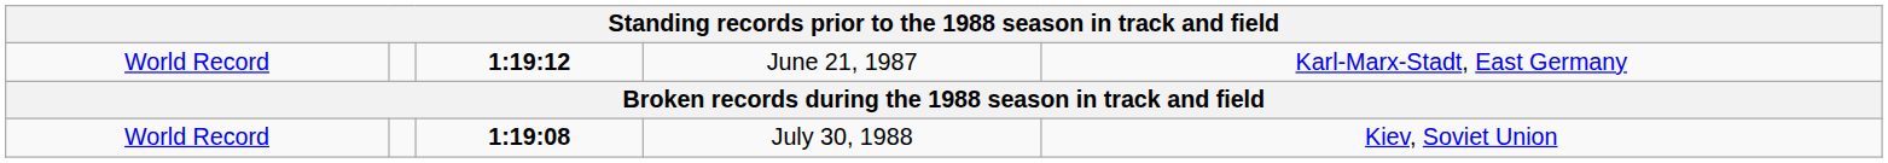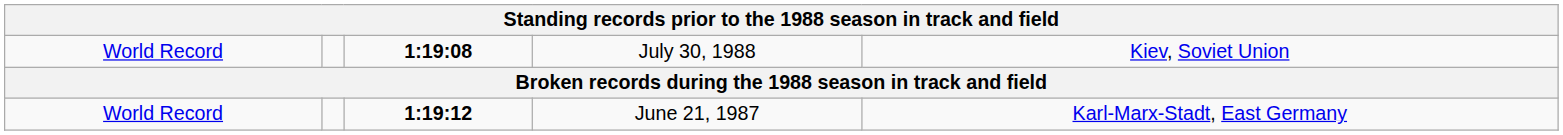rows swapped: June 21, 1987 <-> July 30, 1988
